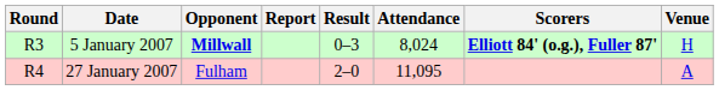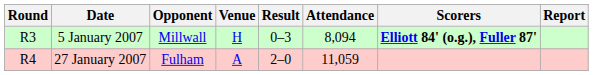columns swapped: Venue <-> Report
5 January 2007 | Opponent: bold -> normal
5 January 2007 | Attendance: 8,024 -> 8,094
27 January 2007 | Attendance: 11,095 -> 11,059
